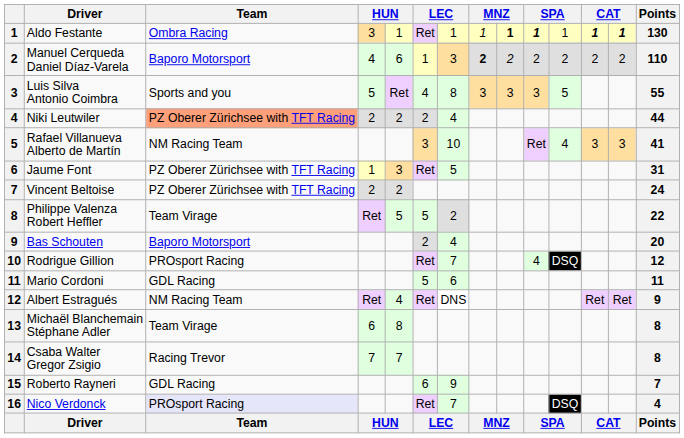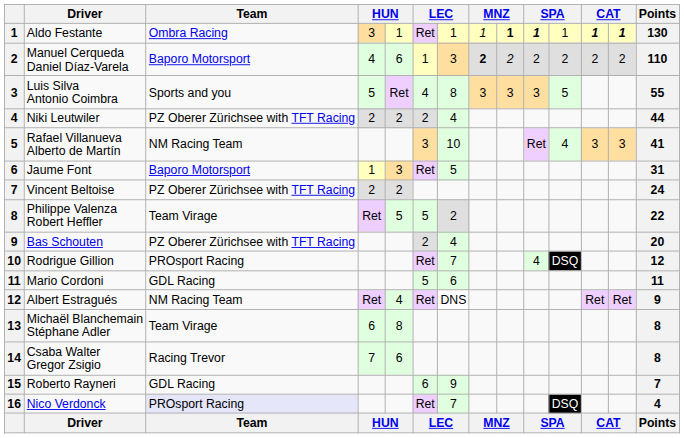Niki Leutwiler | Team: lightsalmon background -> no background
Jaume Font | Team: PZ Oberer Zürichsee with TFT Racing -> Baporo Motorsport
Bas Schouten | Team: Baporo Motorsport -> PZ Oberer Zürichsee with TFT Racing
Csaba Walter Gregor Zsigio | column 5: 7 -> 6
